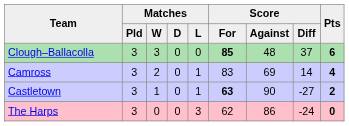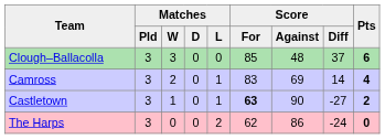Clough–Ballacolla | Score / For: bold -> normal
The Harps | Matches / L: 3 -> 2
